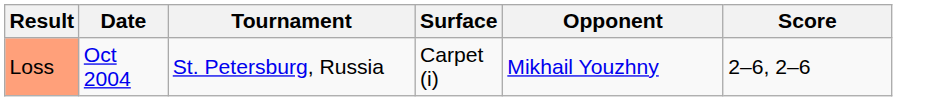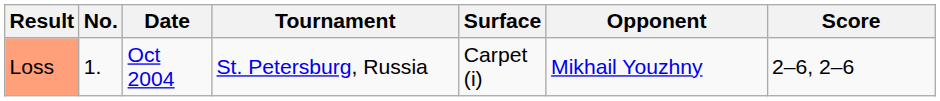+ column: No. | 1.
